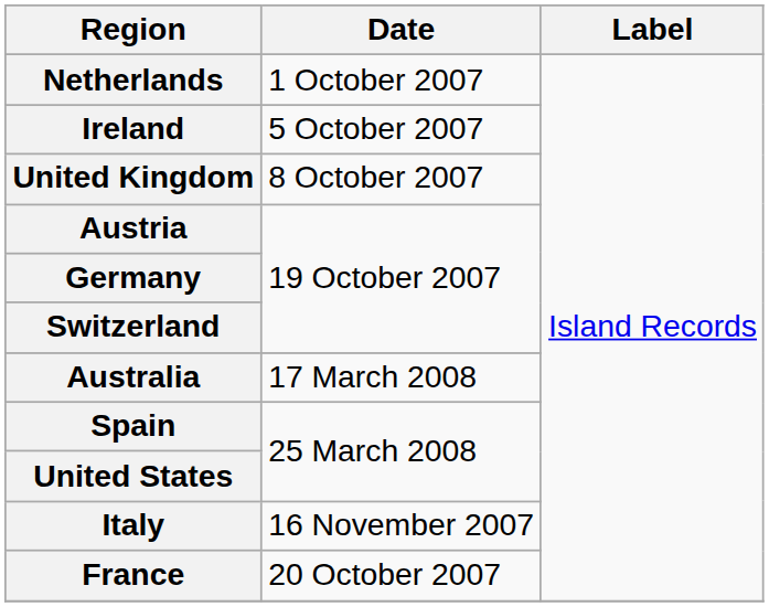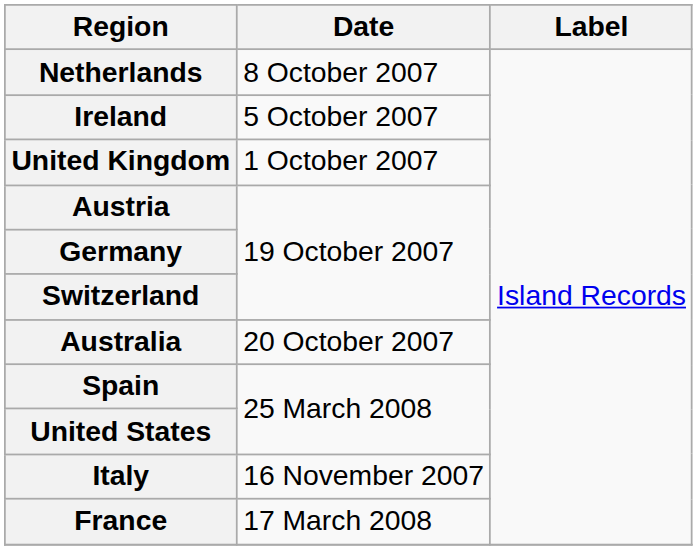Netherlands | Date: 1 October 2007 -> 8 October 2007
United Kingdom | Date: 8 October 2007 -> 1 October 2007
Australia | Date: 17 March 2008 -> 20 October 2007
France | Date: 20 October 2007 -> 17 March 2008
